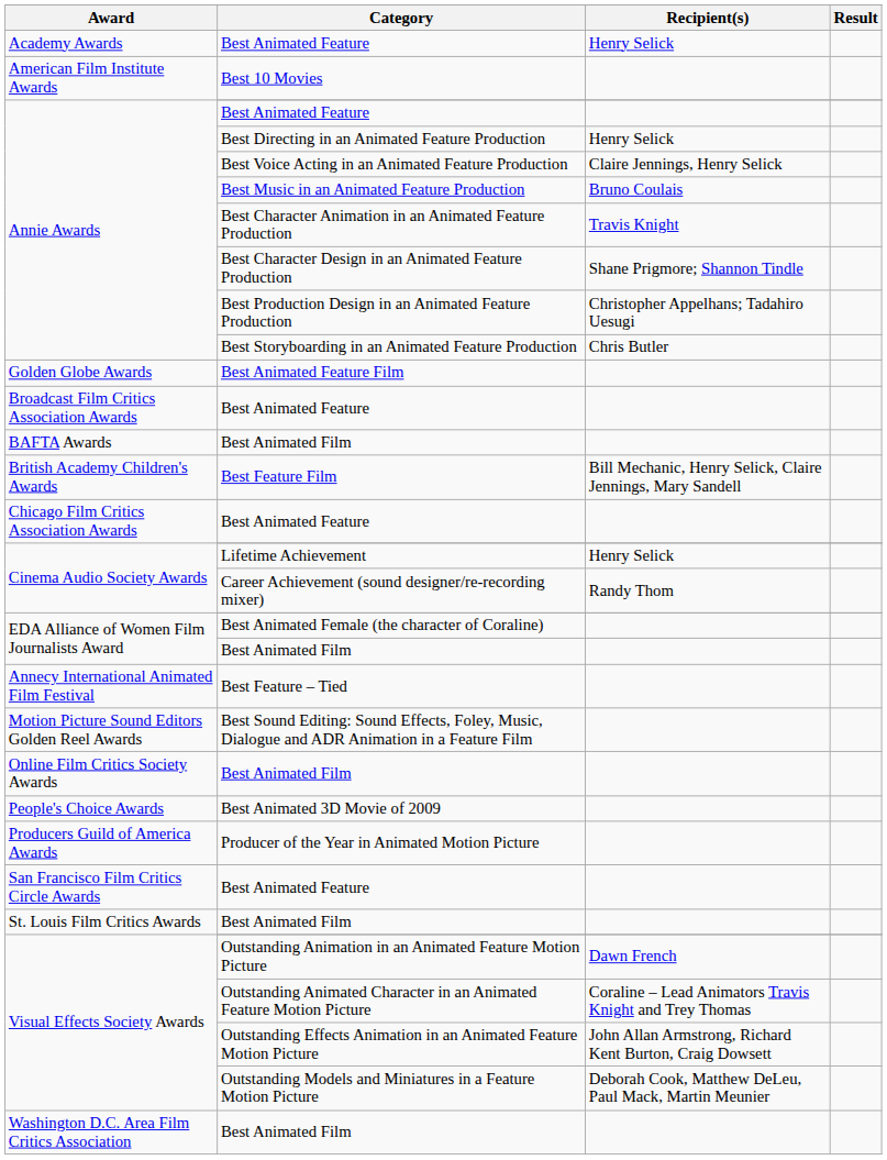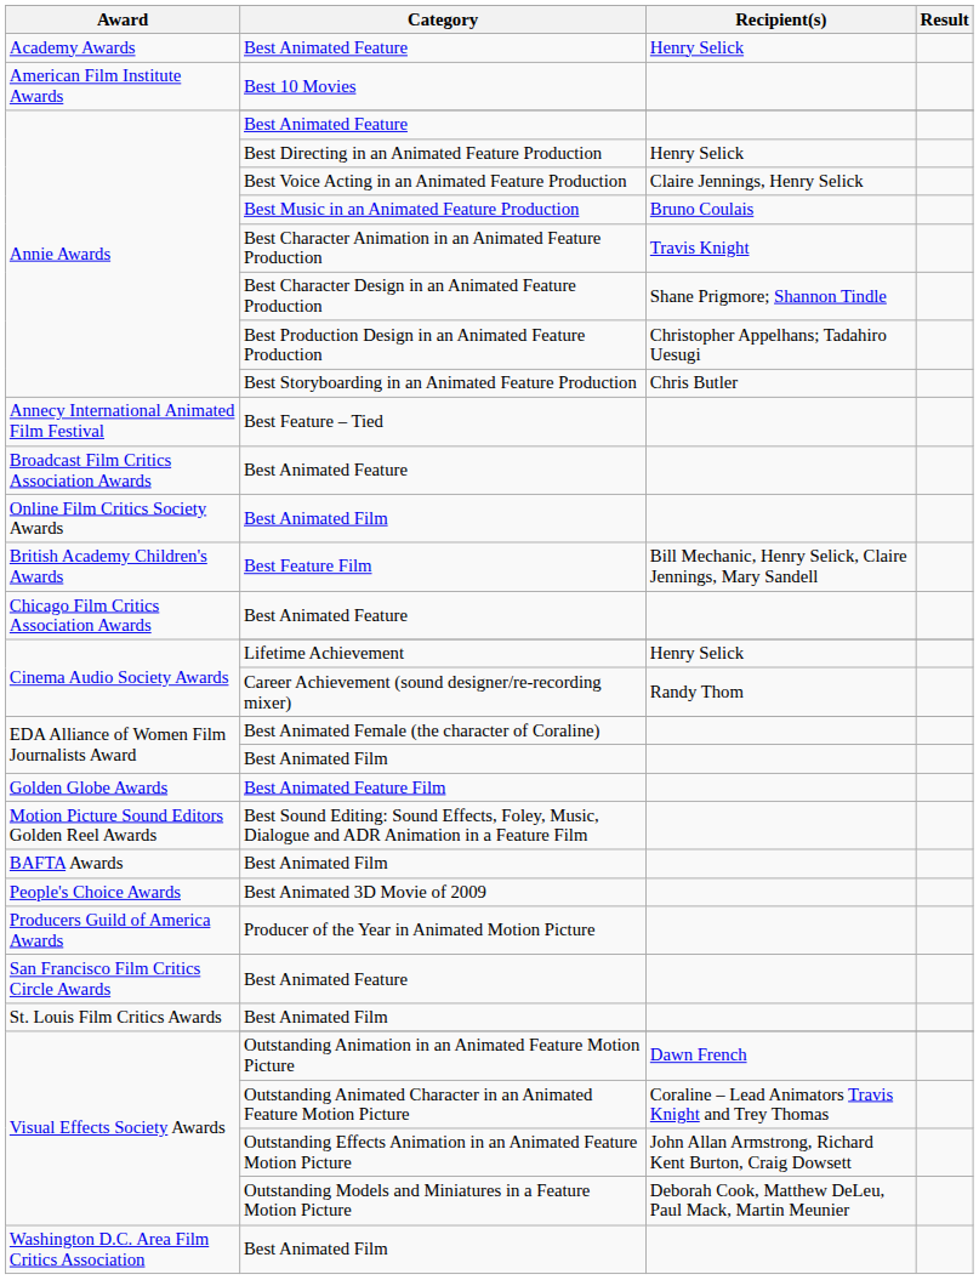rows swapped: Best Feature – Tied <-> Best Animated Feature Film
rows swapped: BAFTA Awards / Best Animated Film <-> Online Film Critics Society Awards / Best Animated Film
